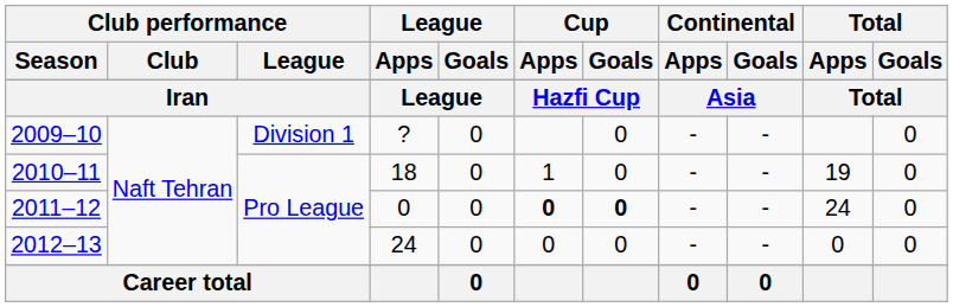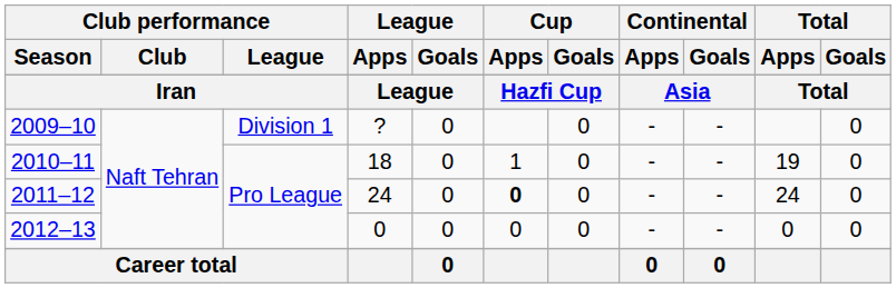2011–12 | League / Apps: 0 -> 24
2011–12 | Cup / Goals: bold -> normal
2012–13 | League / Apps: 24 -> 0
